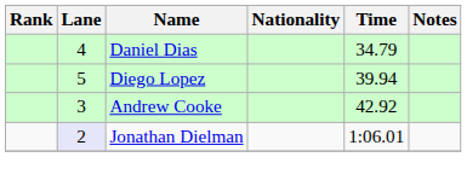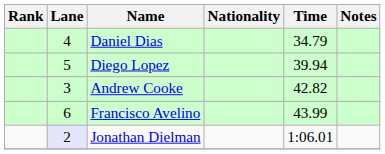Andrew Cooke | Time: 42.92 -> 42.82
+ row: 6 | Francisco Avelino | 43.99
